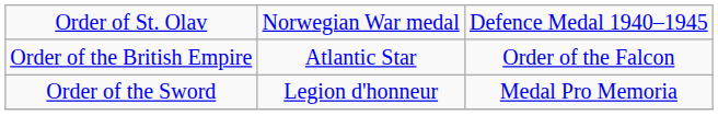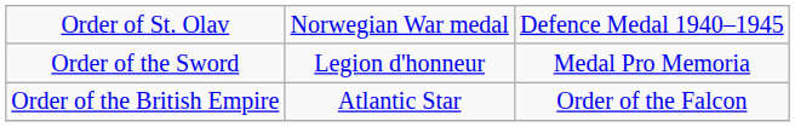rows swapped: Order of the British Empire <-> Order of the Sword
